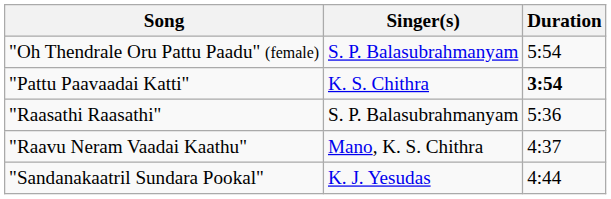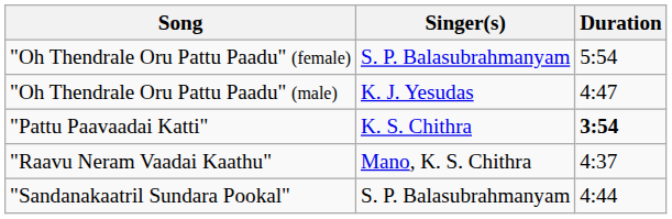+ row: "Oh Thendrale Oru Pattu Paadu" (male) | K. J. Yesudas | 4:47
- row: "Raasathi Raasathi" | S. P. Balasubrahmanyam | 5:36
"Sandanakaatril Sundara Pookal" | Singer(s): K. J. Yesudas -> S. P. Balasubrahmanyam
